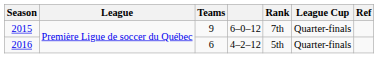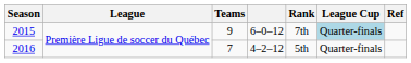2015 | League Cup: no background -> lightblue background
2016 | Teams: 6 -> 7
